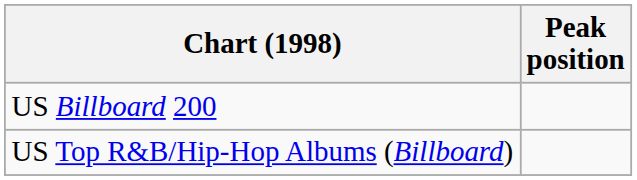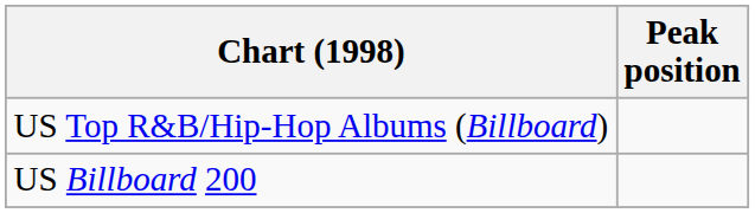rows swapped: US Billboard 200 <-> US Top R&B/Hip-Hop Albums (Billboard)
